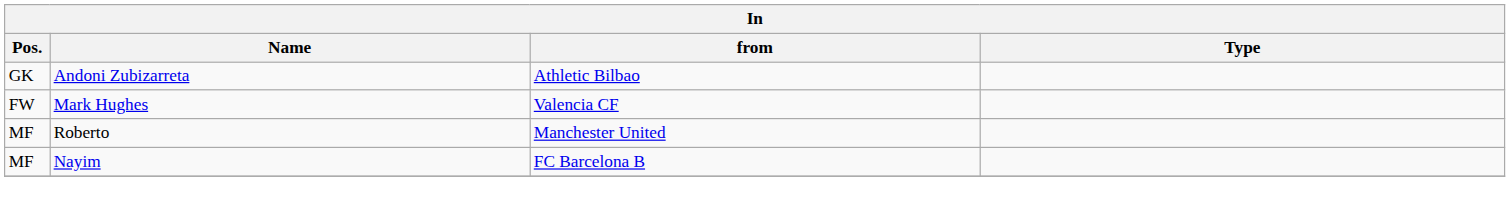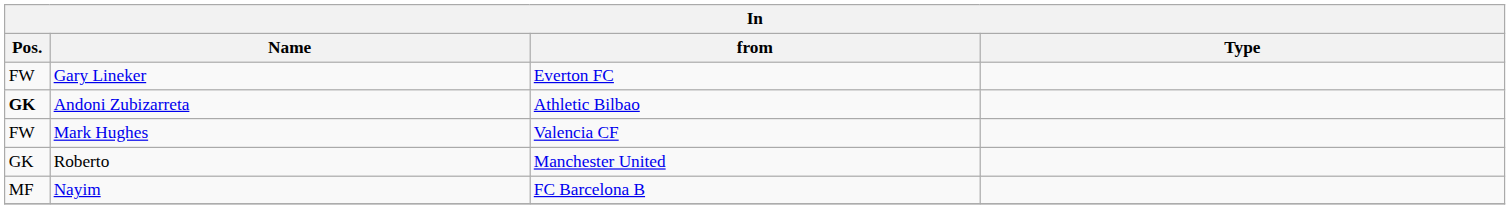+ row: FW | Gary Lineker | Everton FC
Andoni Zubizarreta | Pos.: normal -> bold
Roberto | Pos.: MF -> GK
